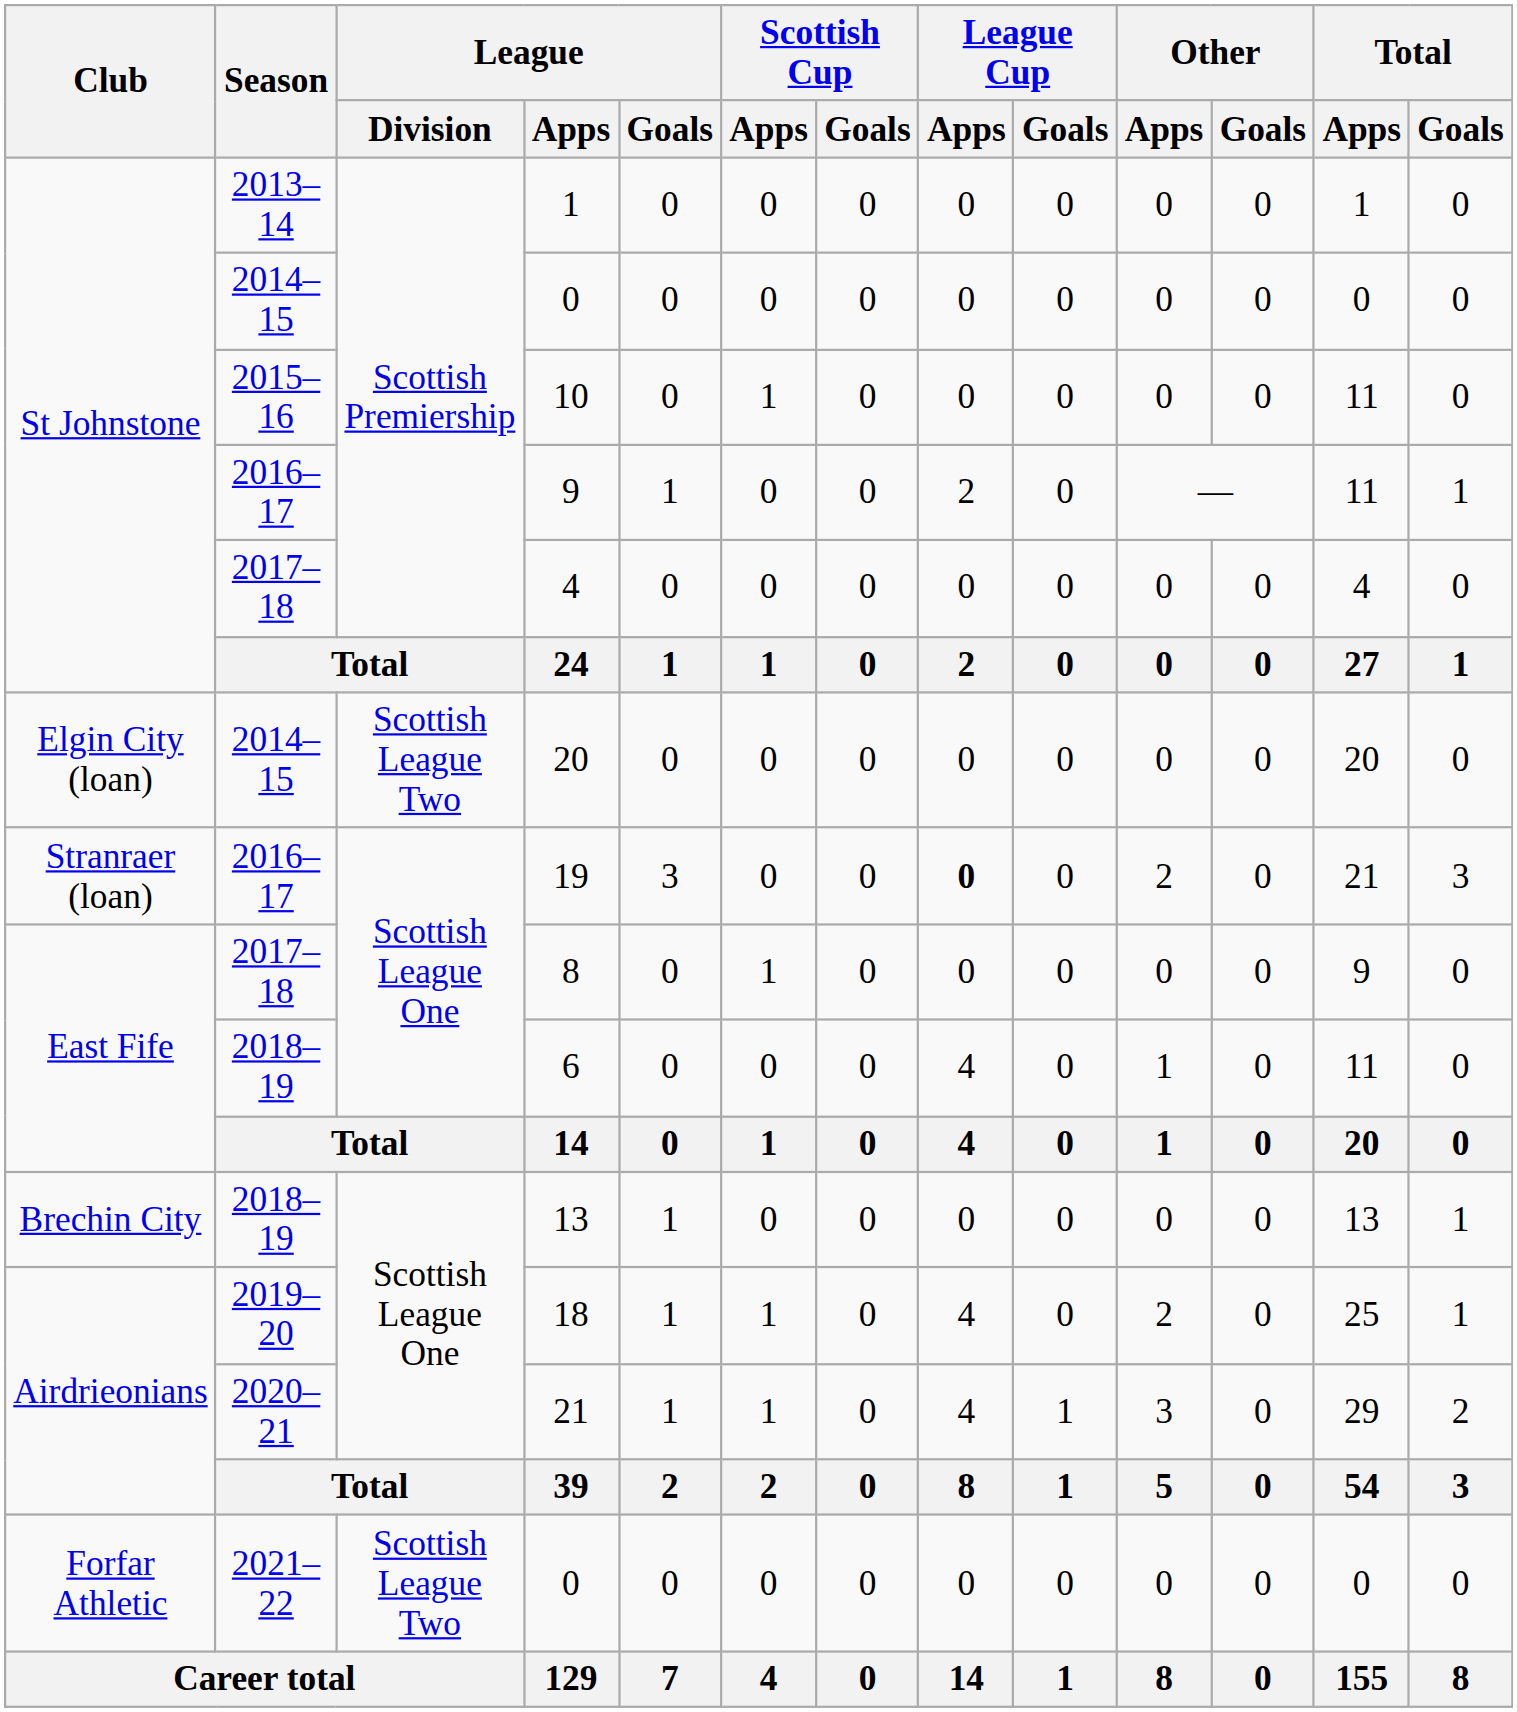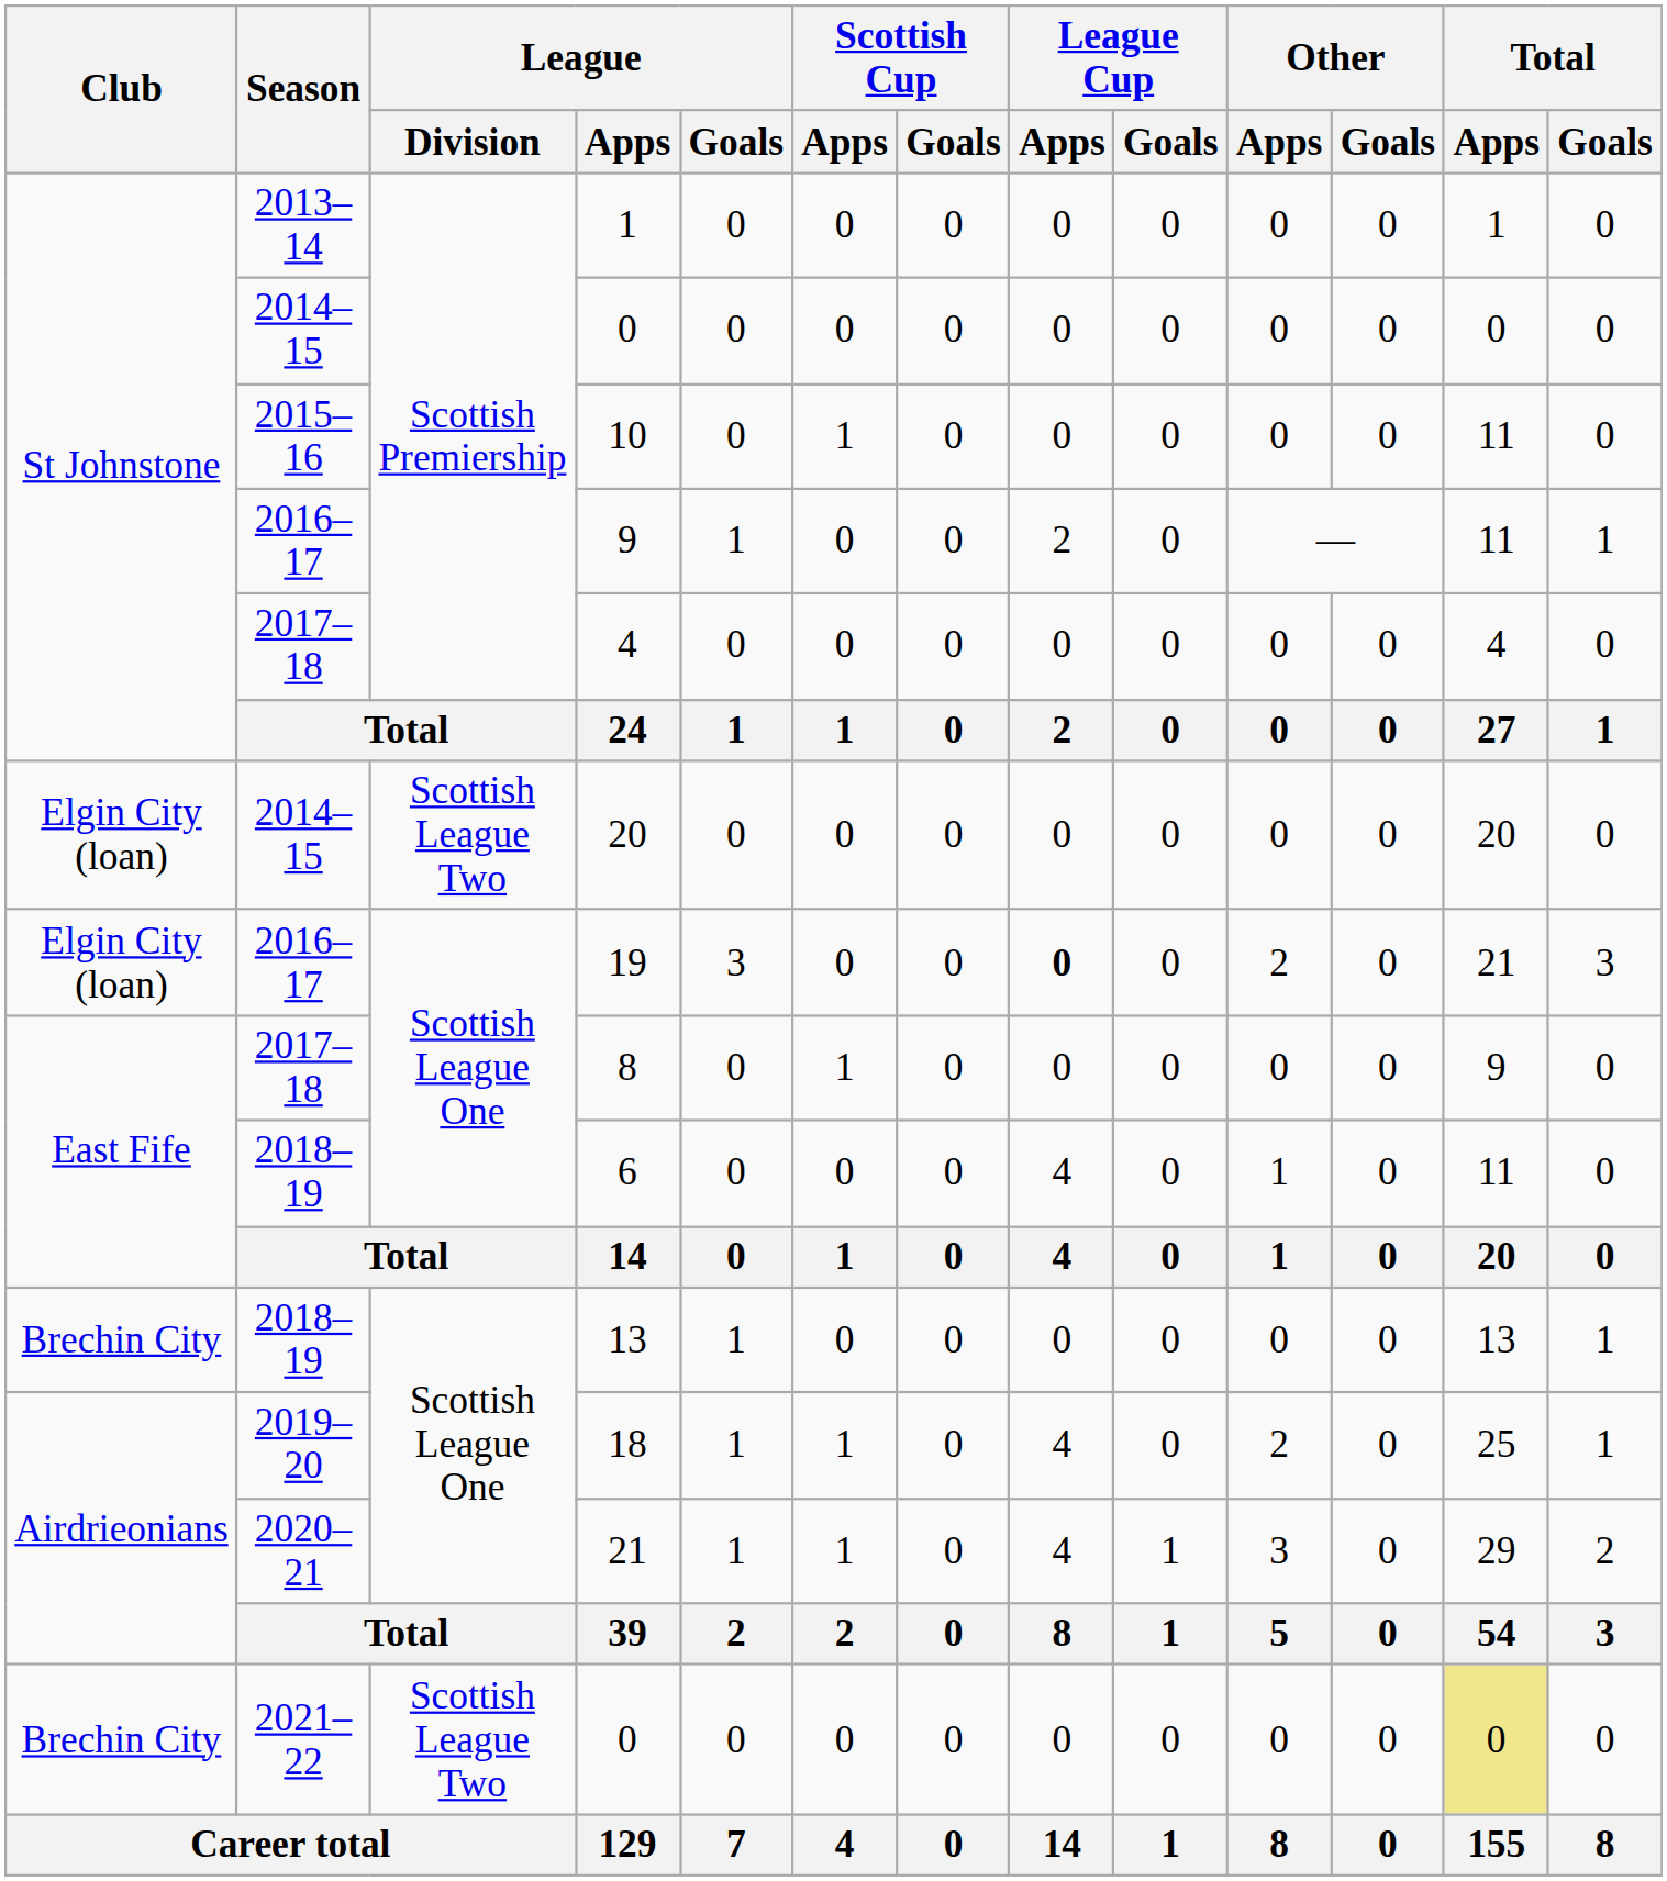19 | Club: Stranraer (loan) -> Elgin City (loan)
2021–22 / 0 | Club: Forfar Athletic -> Brechin City
2021–22 / 0 | Total / Apps: no background -> khaki background
